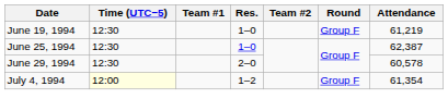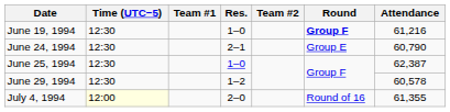June 19, 1994 | Round: normal -> bold
June 19, 1994 | Attendance: 61,219 -> 61,216
+ row: June 24, 1994 | 12:30 | 2–1 | Group E | 60,790
June 29, 1994 | Res.: 2–0 -> 1–2
July 4, 1994 | Res.: 1–2 -> 2–0
July 4, 1994 | Round: Group F -> Round of 16
July 4, 1994 | Attendance: 61,354 -> 61,355
